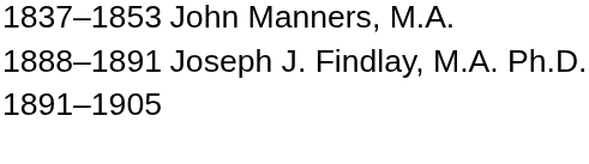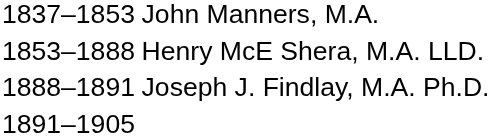+ row: 1853–1888 | Henry McE Shera, M.A. LLD.
